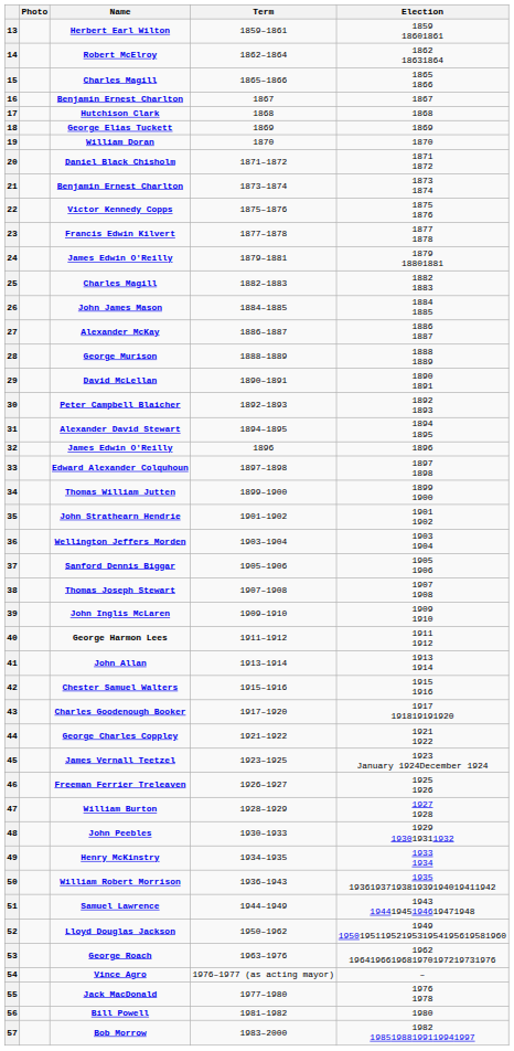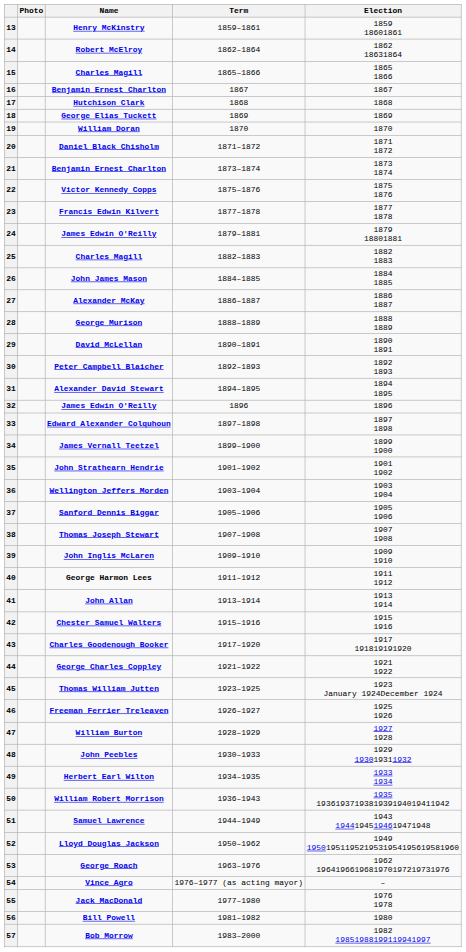13 | Name: Herbert Earl Wilton -> Henry McKinstry
34 | Name: Thomas William Jutten -> James Vernall Teetzel
45 | Name: James Vernall Teetzel -> Thomas William Jutten
49 | Name: Henry McKinstry -> Herbert Earl Wilton
